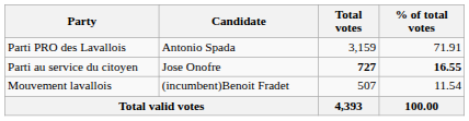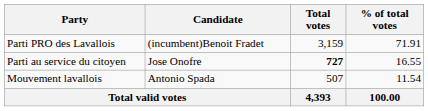Parti PRO des Lavallois | Candidate: Antonio Spada -> (incumbent)Benoit Fradet
Parti au service du citoyen | % of total votes: bold -> normal
Mouvement lavallois | Candidate: (incumbent)Benoit Fradet -> Antonio Spada
